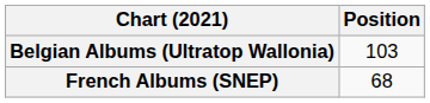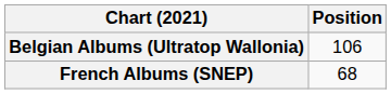Belgian Albums (Ultratop Wallonia) | Position: 103 -> 106
